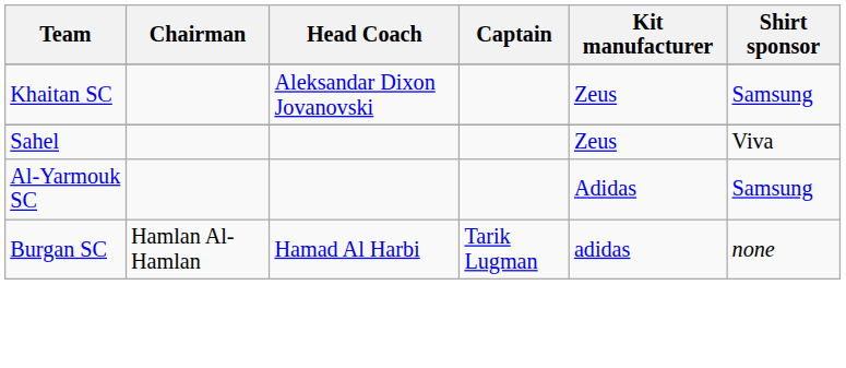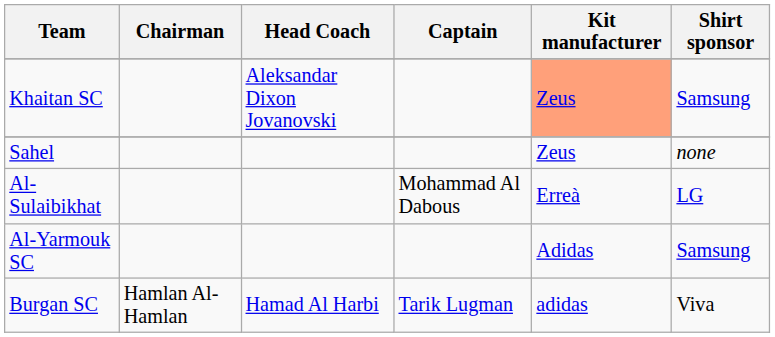Khaitan SC | Kit manufacturer: no background -> lightsalmon background
Sahel | Shirt sponsor: Viva -> none
+ row: Al-Sulaibikhat | Mohammad Al Dabous | Erreà | LG
Burgan SC | Shirt sponsor: none -> Viva
